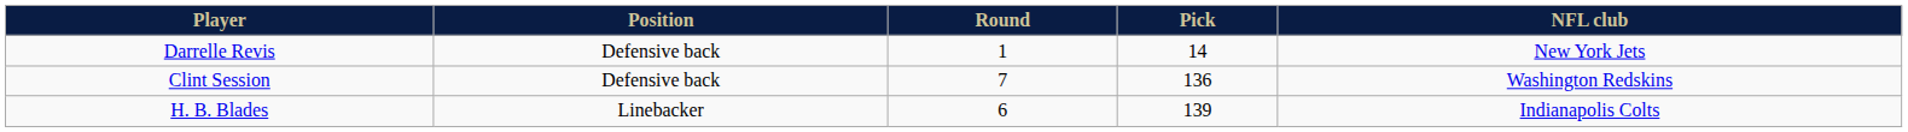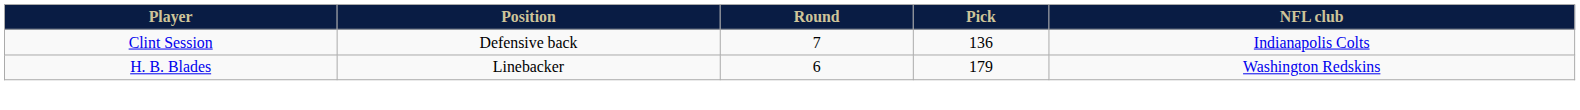- row: Darrelle Revis | Defensive back | 1 | 14 | New York Jets
Clint Session | NFL club: Washington Redskins -> Indianapolis Colts
H. B. Blades | Pick: 139 -> 179
H. B. Blades | NFL club: Indianapolis Colts -> Washington Redskins
